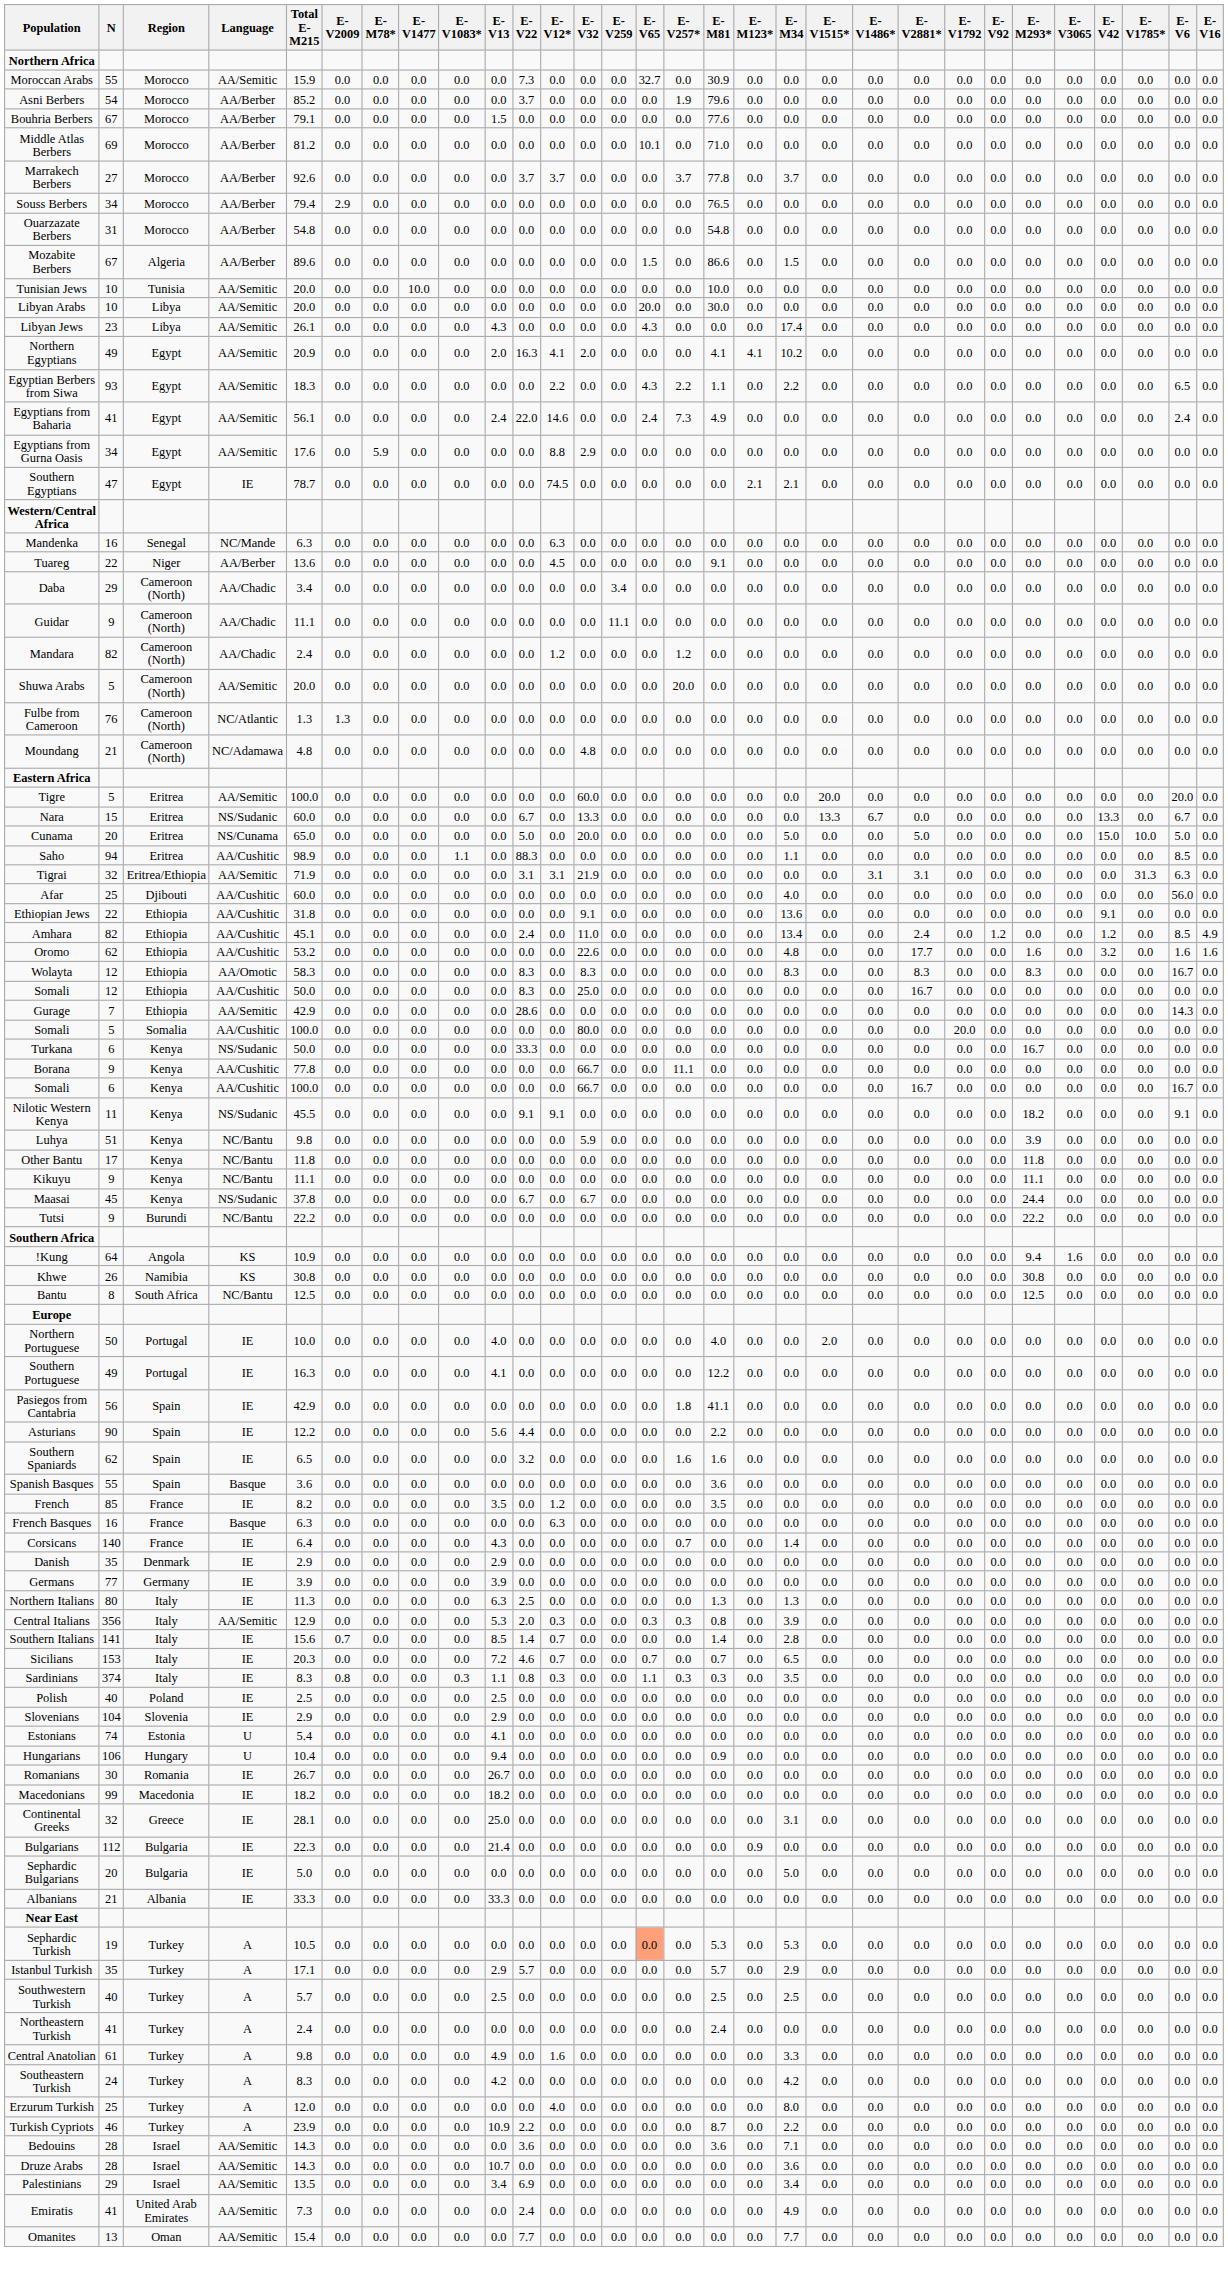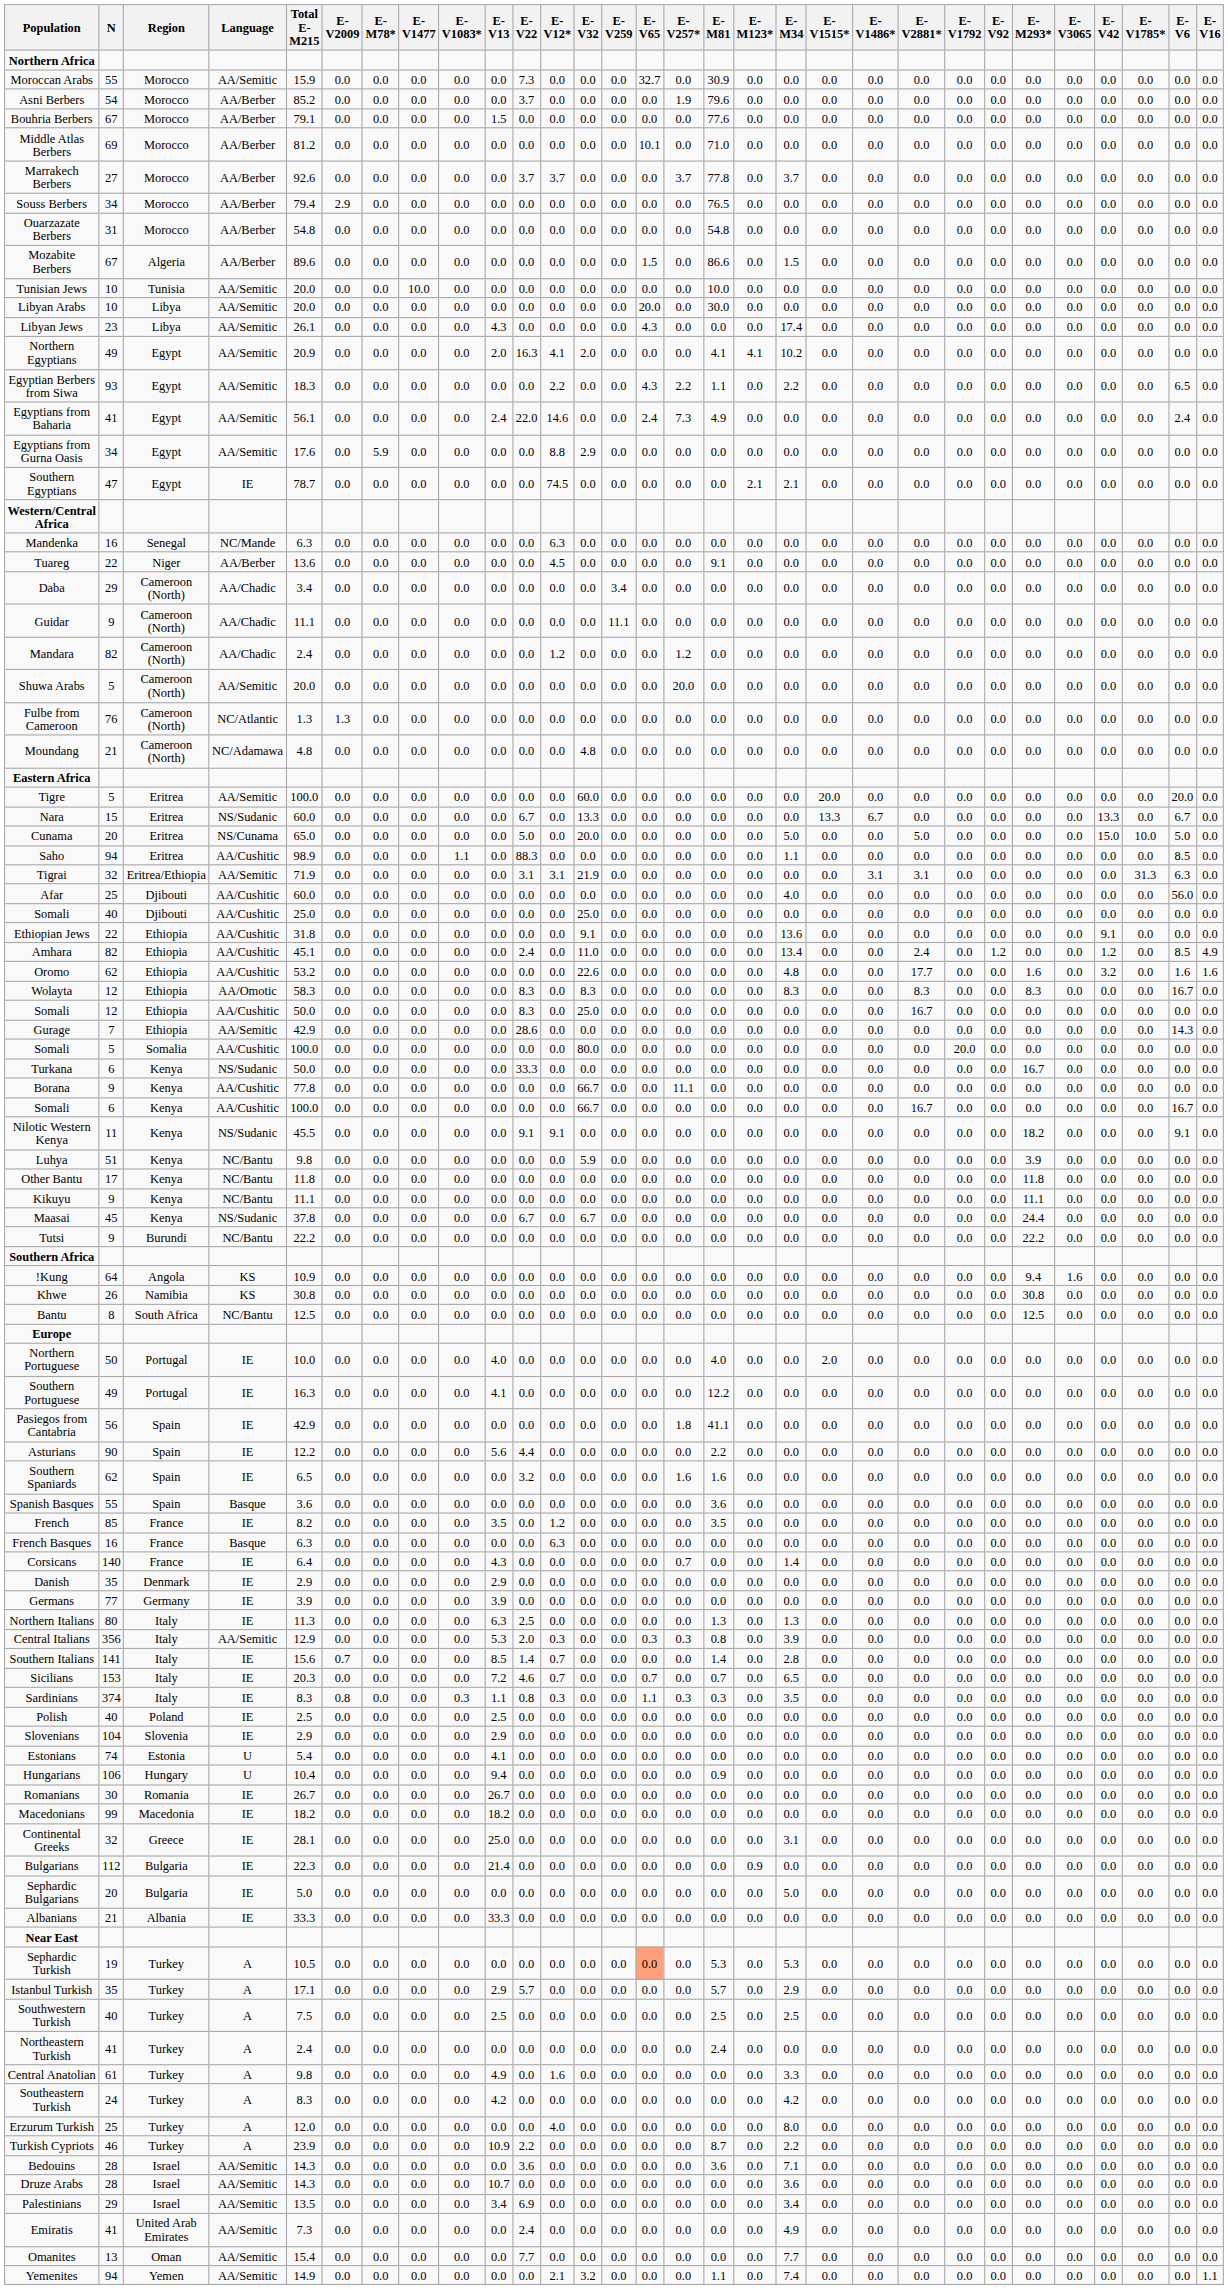+ row: Somali | 40 | Djibouti | AA/Cushitic | 25.0 | 0.0 | 0.0 | 0.0 | 0.0 | 0.0 | 0.0 | 0.0 | 25.0 | 0.0 | 0.0 | 0.0 | 0.0 | 0.0 | 0.0 | 0.0 | 0.0 | 0.0 | 0.0 | 0.0 | 0.0 | 0.0 | 0.0 | 0.0 | 0.0 | 0.0
Southwestern Turkish | Total E-M215: 5.7 -> 7.5
+ row: Yemenites | 94 | Yemen | AA/Semitic | 14.9 | 0.0 | 0.0 | 0.0 | 0.0 | 0.0 | 0.0 | 2.1 | 3.2 | 0.0 | 0.0 | 0.0 | 1.1 | 0.0 | 7.4 | 0.0 | 0.0 | 0.0 | 0.0 | 0.0 | 0.0 | 0.0 | 0.0 | 0.0 | 0.0 | 1.1
